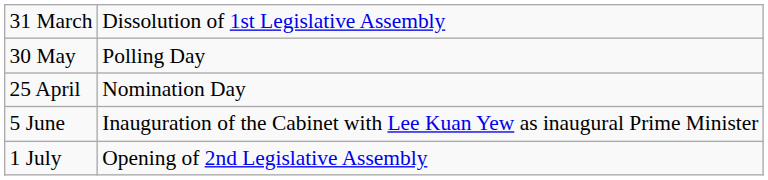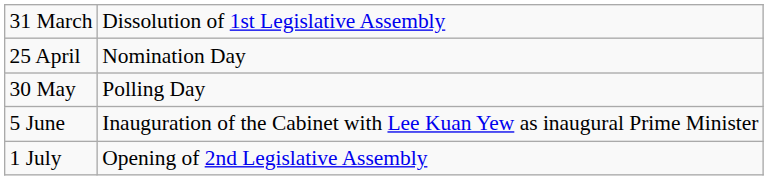rows swapped: 25 April <-> 30 May
